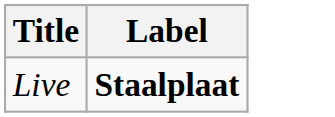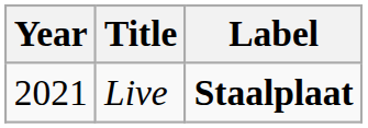+ column: Year | 2021
